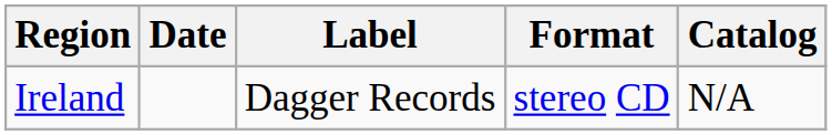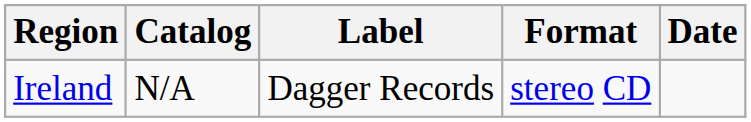columns swapped: Date <-> Catalog
